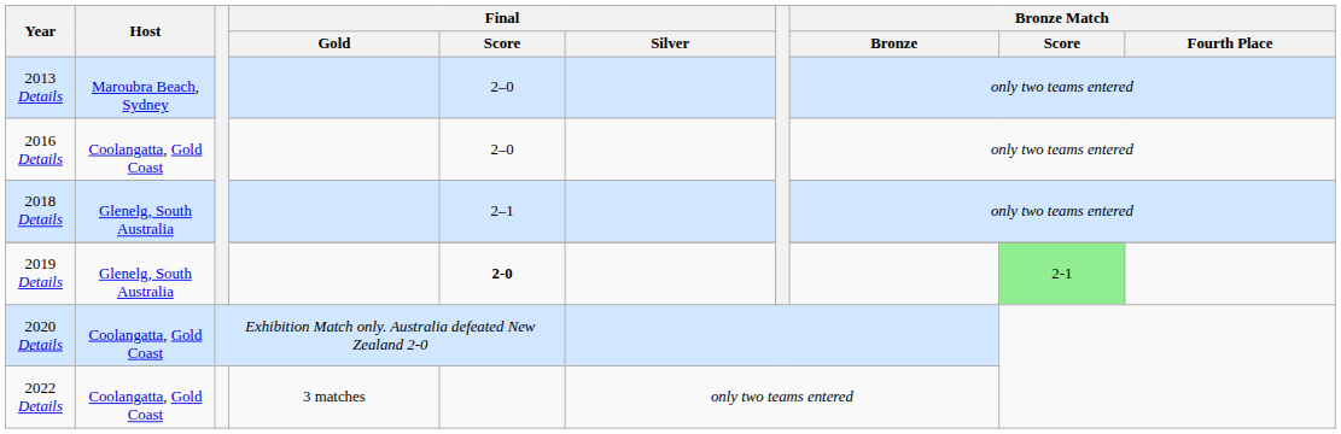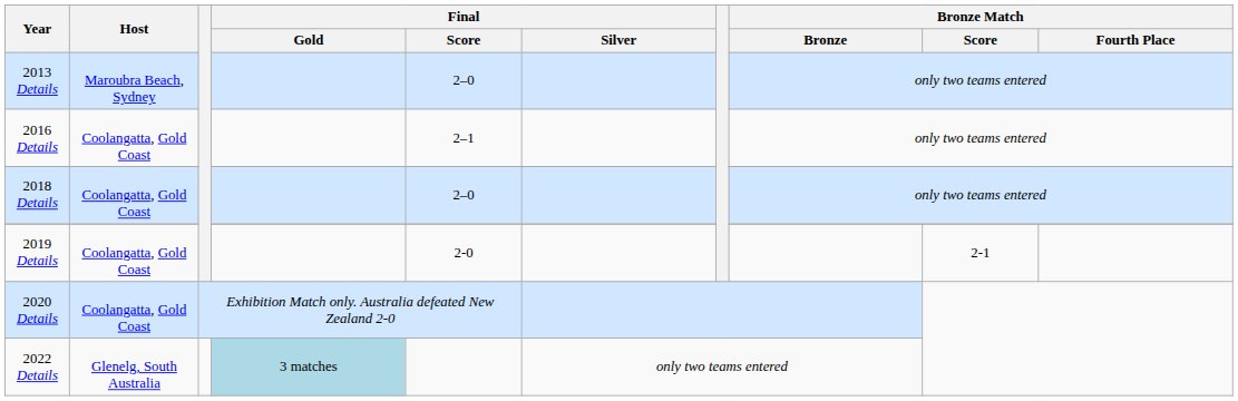2016 Details | Final / Score: 2–0 -> 2–1
2018 Details | Host: Glenelg, South Australia -> Coolangatta, Gold Coast
2018 Details | Final / Score: 2–1 -> 2–0
2019 Details | Host: Glenelg, South Australia -> Coolangatta, Gold Coast
2019 Details | Final / Score: bold -> normal
2019 Details | Bronze Match / Score: lightgreen background -> no background
2022 Details | Host: Coolangatta, Gold Coast -> Glenelg, South Australia
2022 Details | Final / Gold: no background -> lightblue background
